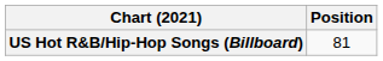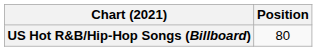US Hot R&B/Hip-Hop Songs (Billboard) | Position: 81 -> 80
